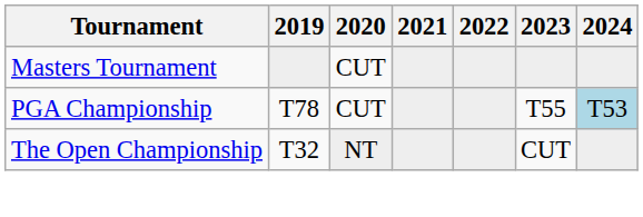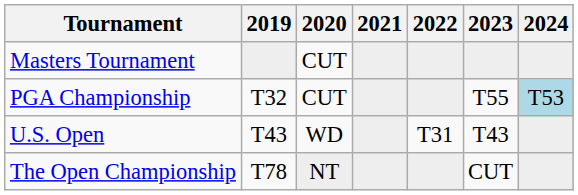PGA Championship | 2019: T78 -> T32
+ row: U.S. Open | T43 | WD | T31 | T43
The Open Championship | 2019: T32 -> T78
